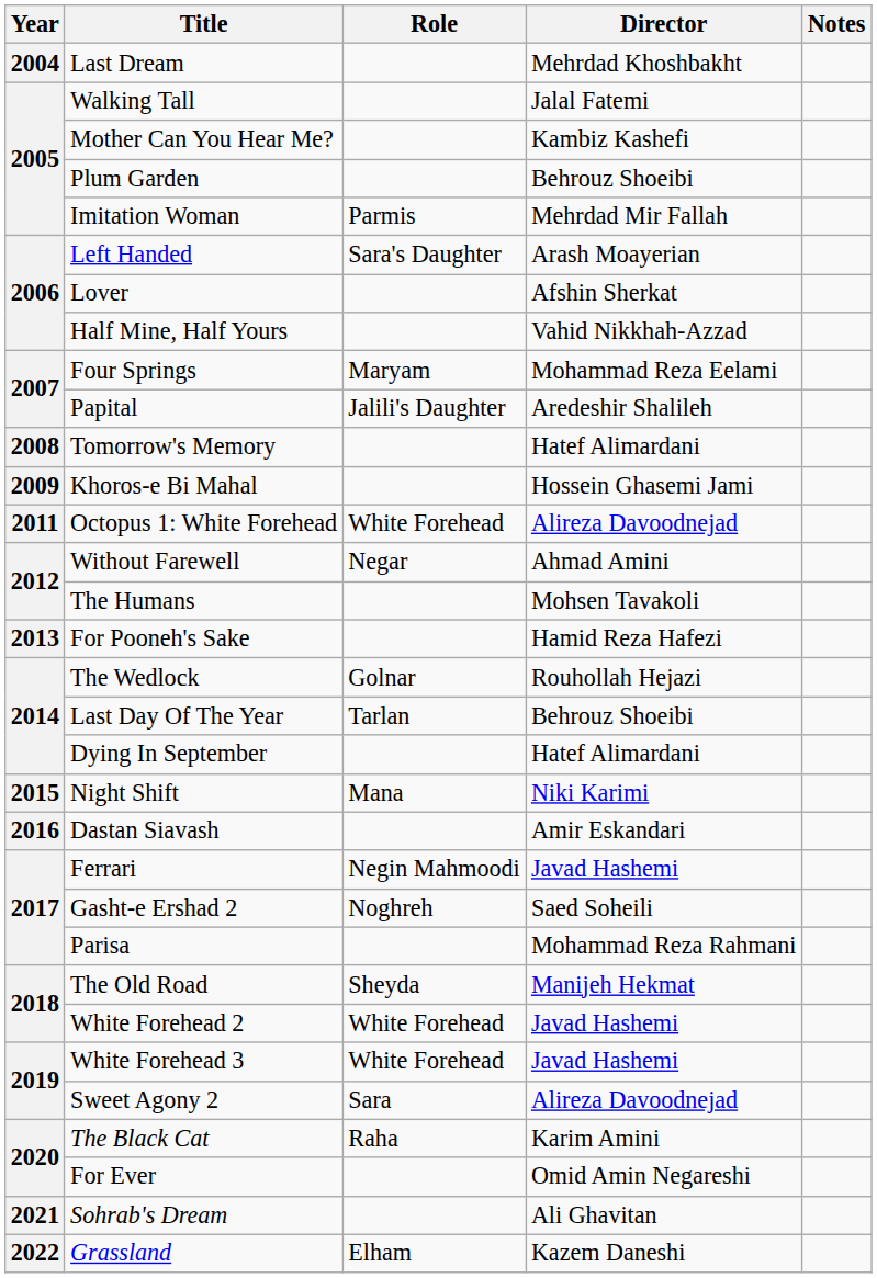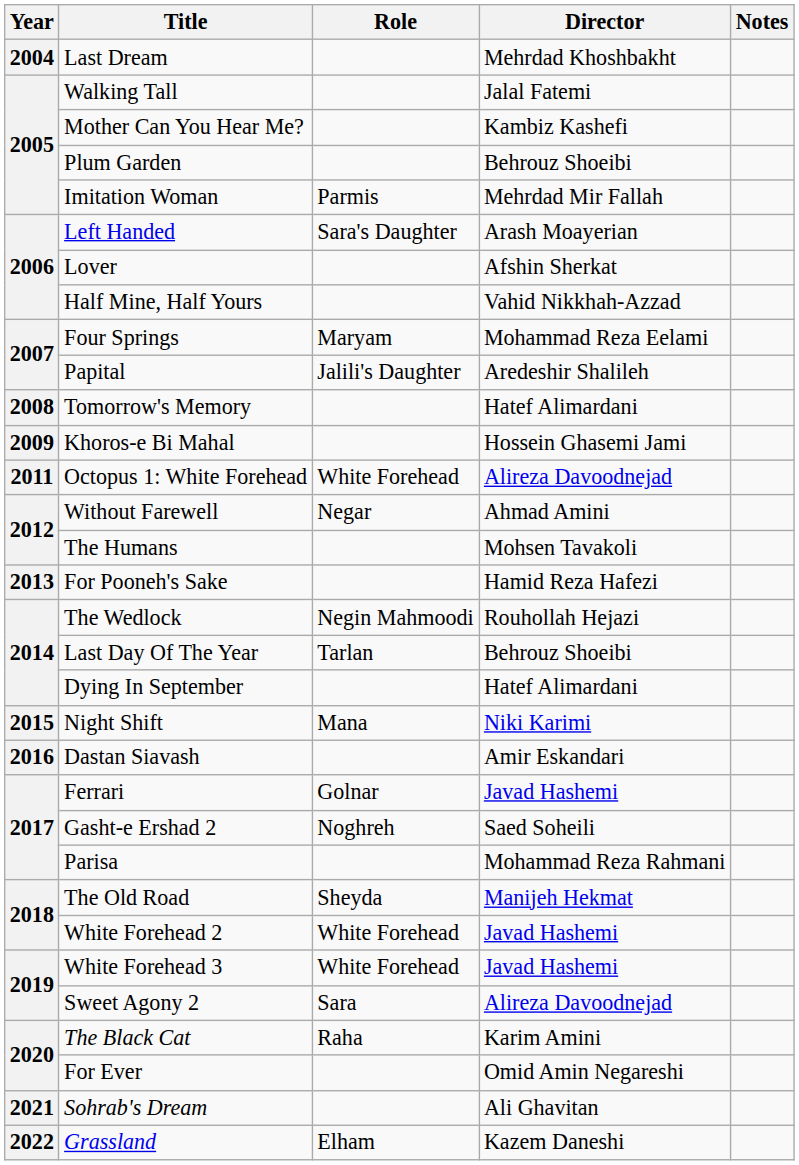The Wedlock | Role: Golnar -> Negin Mahmoodi
Ferrari | Role: Negin Mahmoodi -> Golnar
